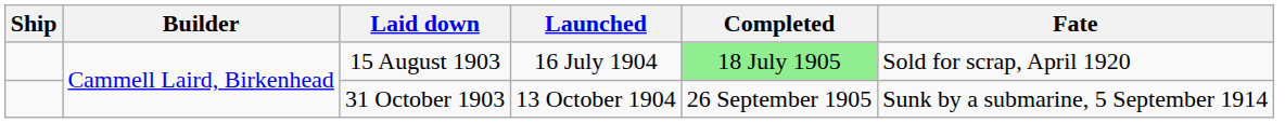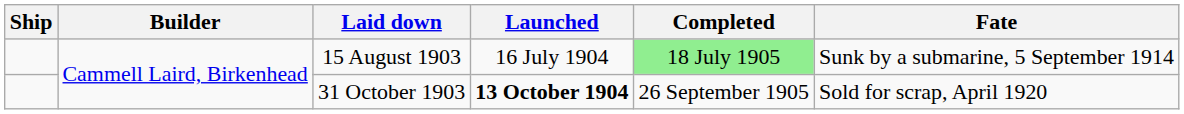15 August 1903 | Fate: Sold for scrap, April 1920 -> Sunk by a submarine, 5 September 1914
31 October 1903 | Launched: normal -> bold
31 October 1903 | Fate: Sunk by a submarine, 5 September 1914 -> Sold for scrap, April 1920
